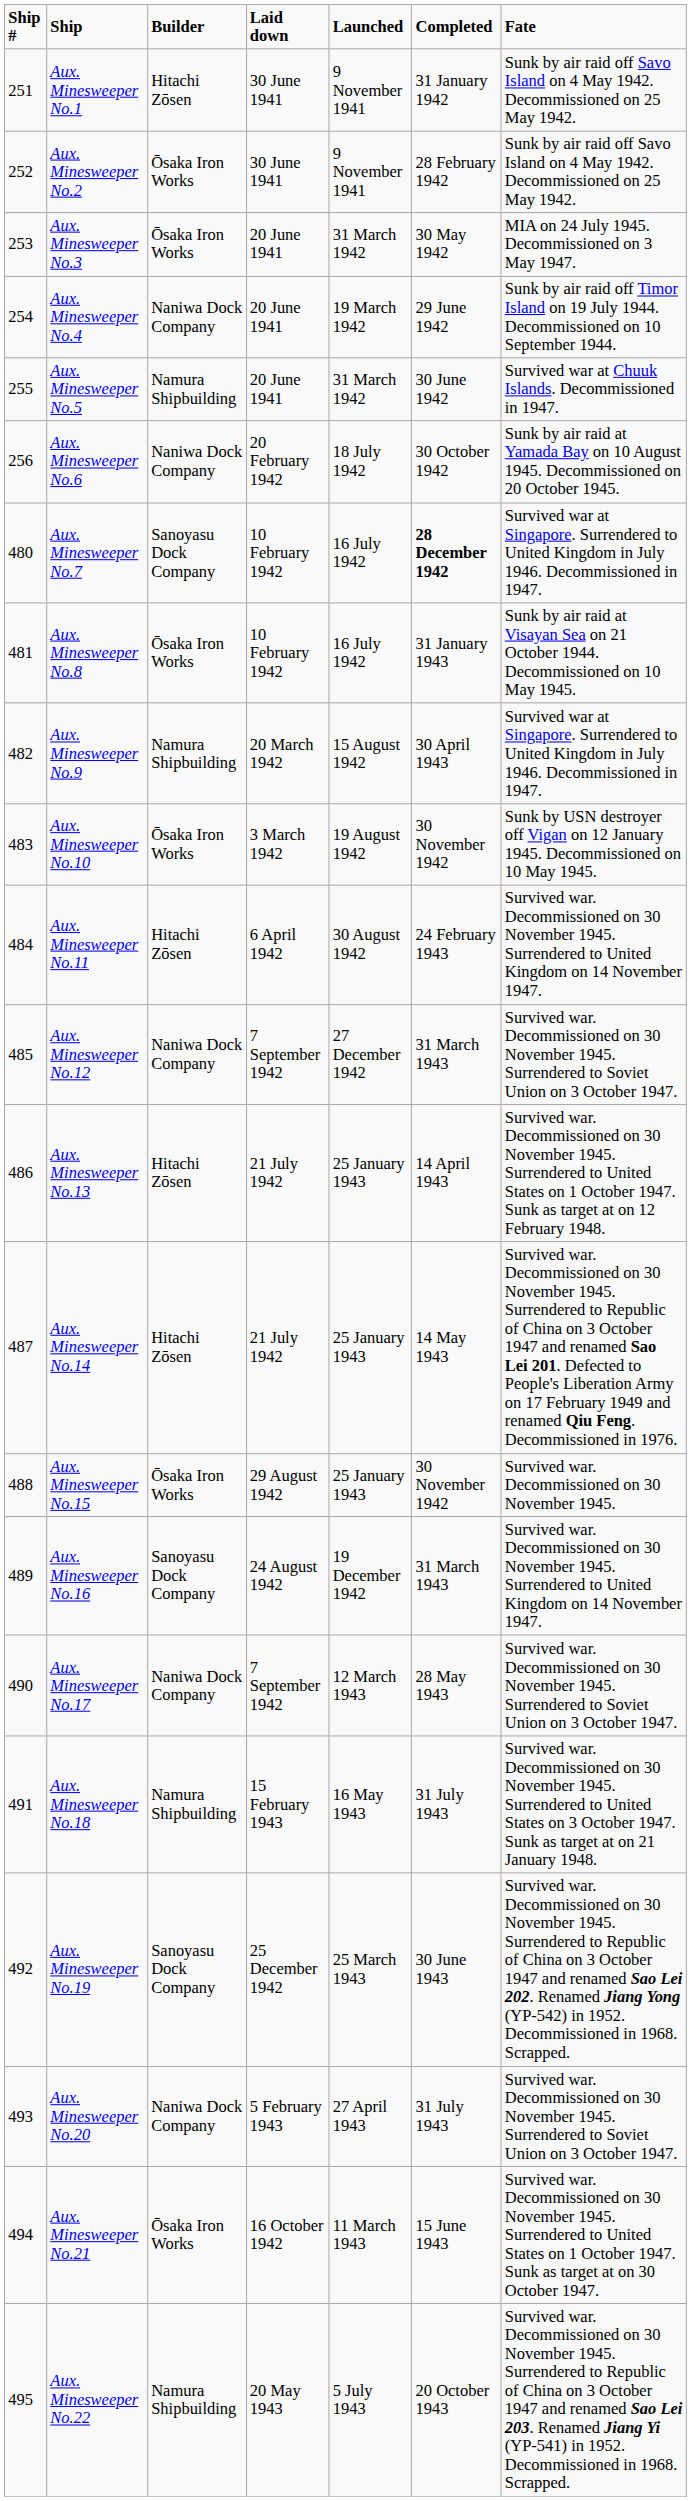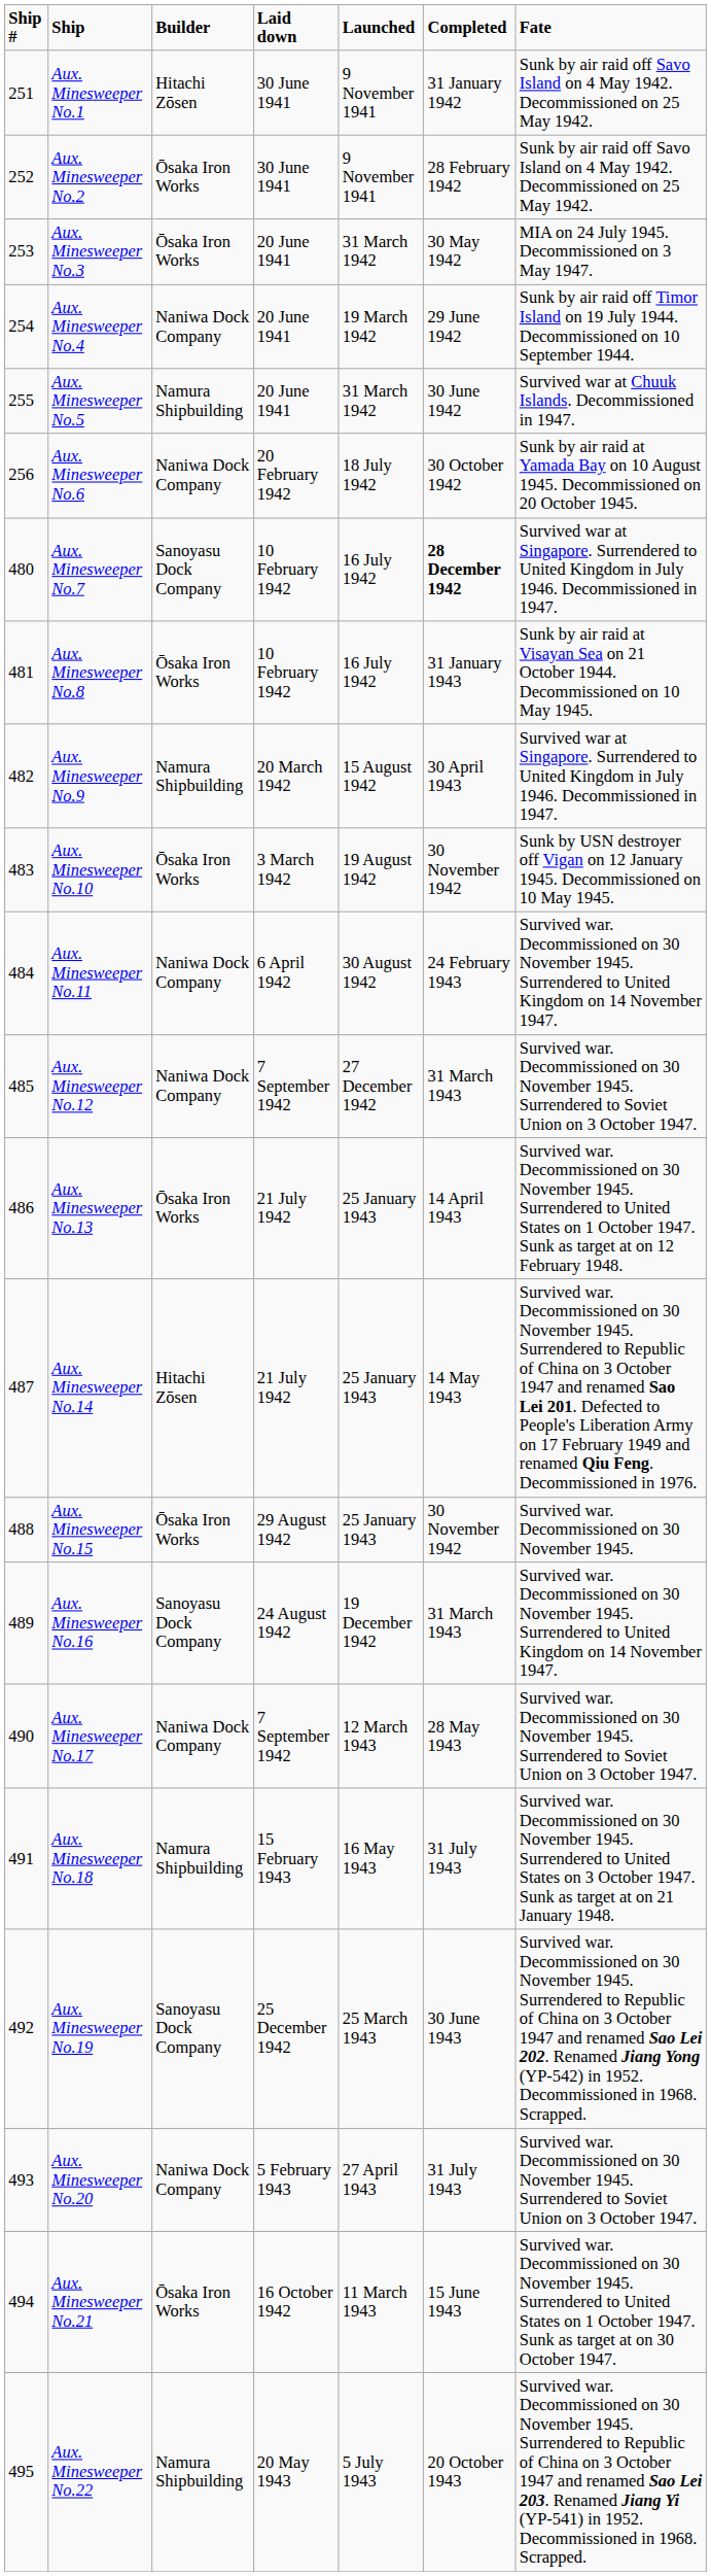Aux. Minesweeper No.11 | Builder: Hitachi Zōsen -> Naniwa Dock Company
Aux. Minesweeper No.13 | Builder: Hitachi Zōsen -> Ōsaka Iron Works
